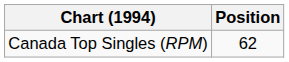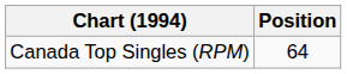Canada Top Singles (RPM) | Position: 62 -> 64
